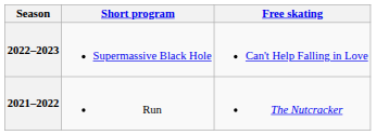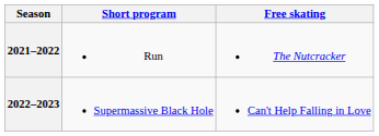rows swapped: 2022–2023 <-> 2021–2022
